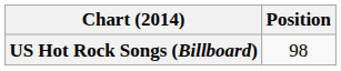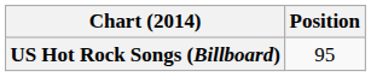US Hot Rock Songs (Billboard) | Position: 98 -> 95
